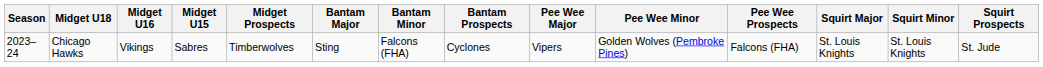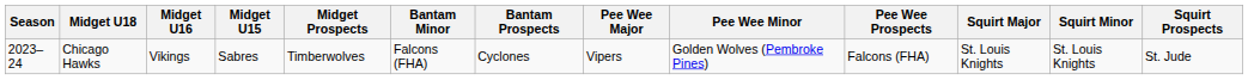- column: Bantam Major | Sting
